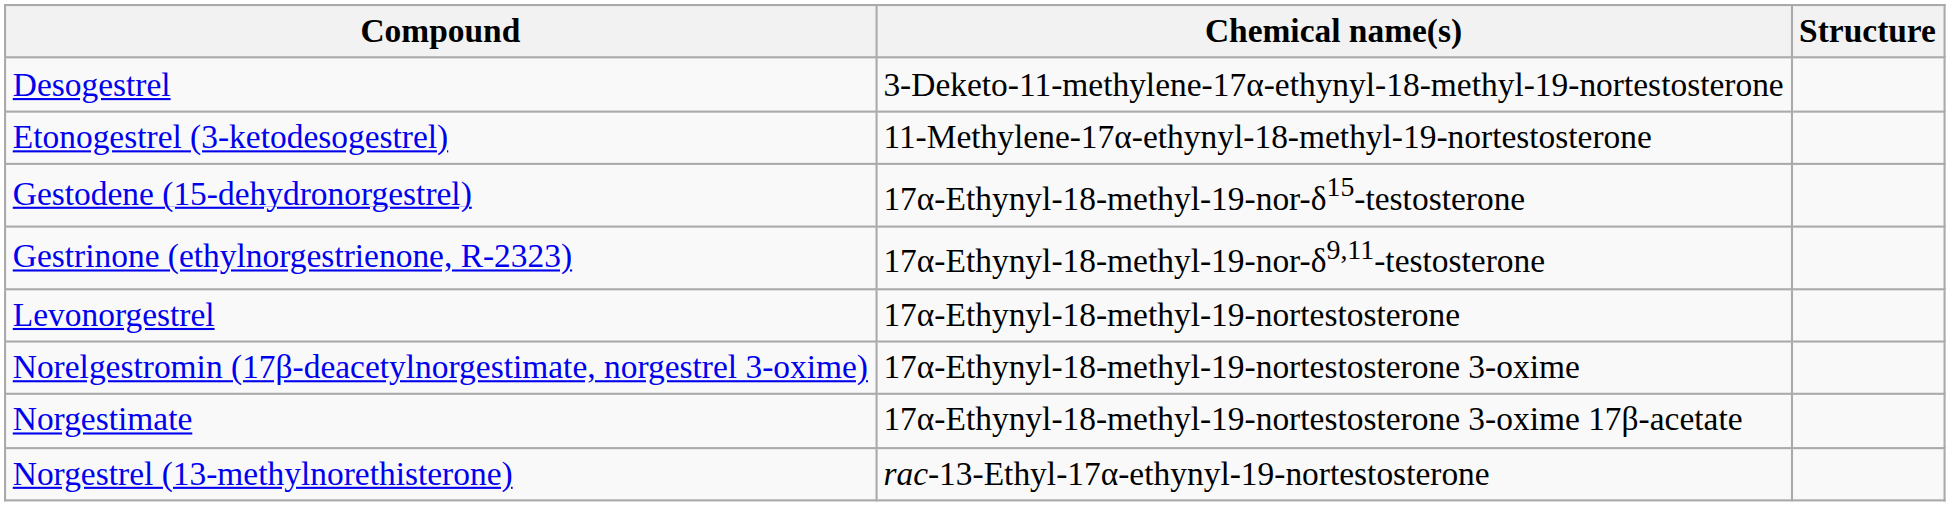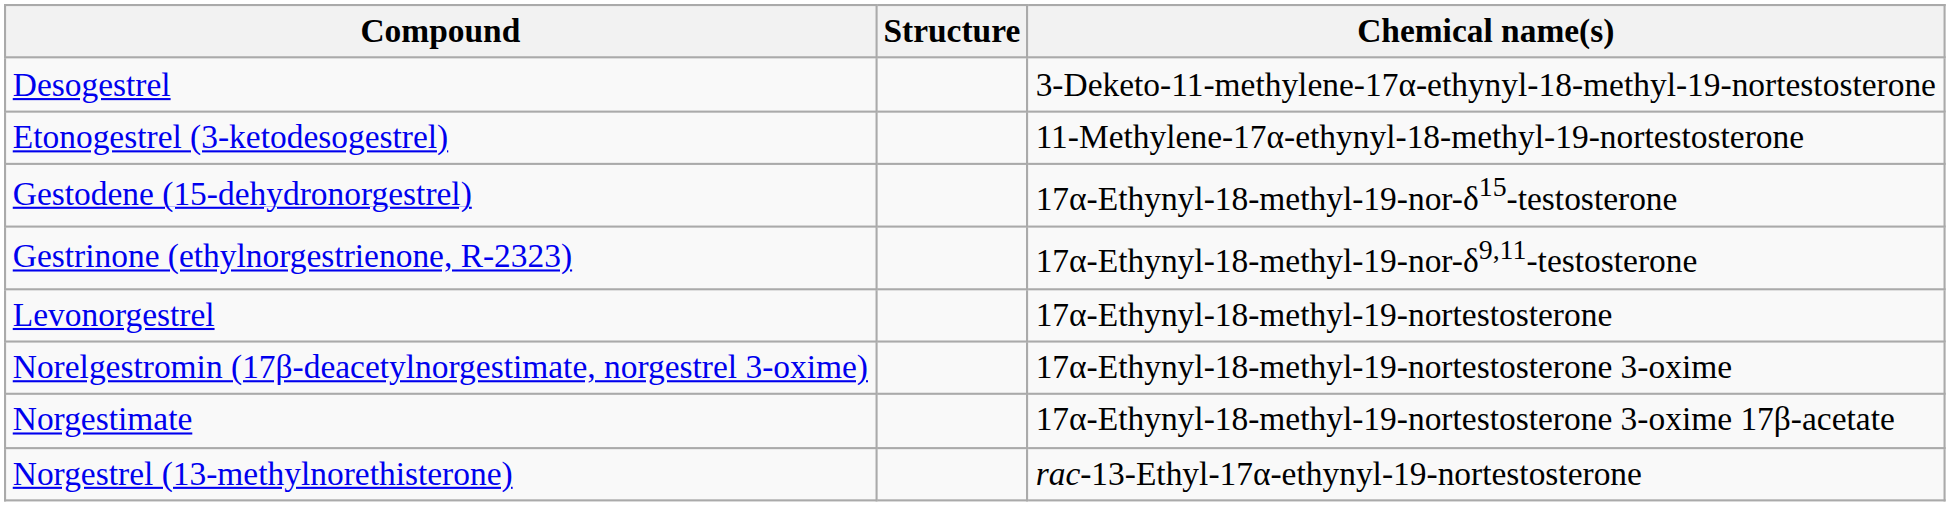columns swapped: Chemical name(s) <-> Structure
